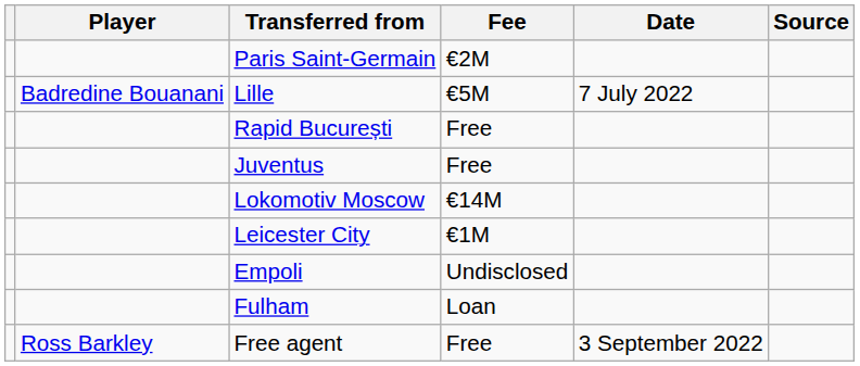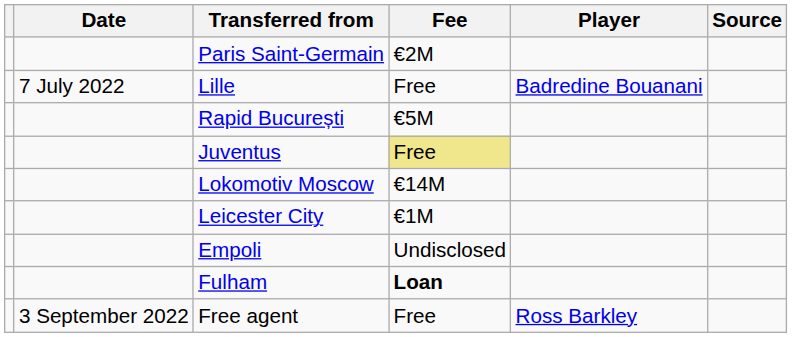columns swapped: Player <-> Date
Lille | Fee: €5M -> Free
Rapid București | Fee: Free -> €5M
Juventus | Fee: no background -> khaki background
Fulham | Fee: normal -> bold
